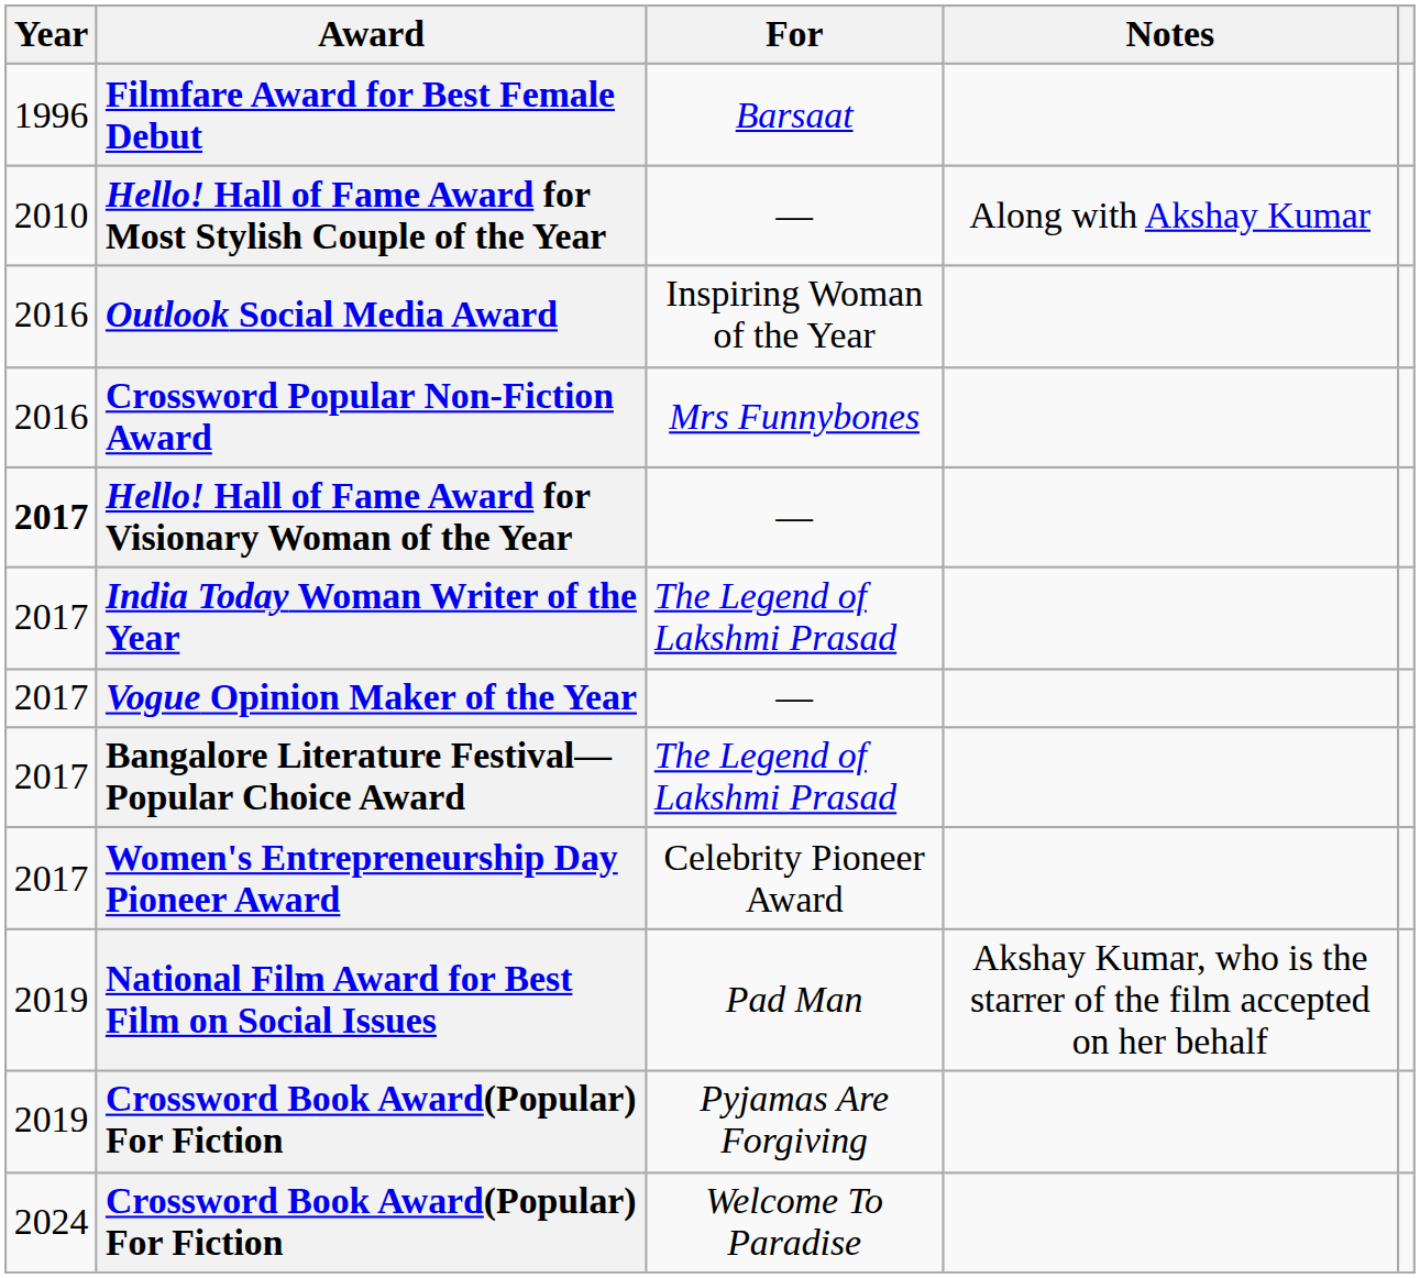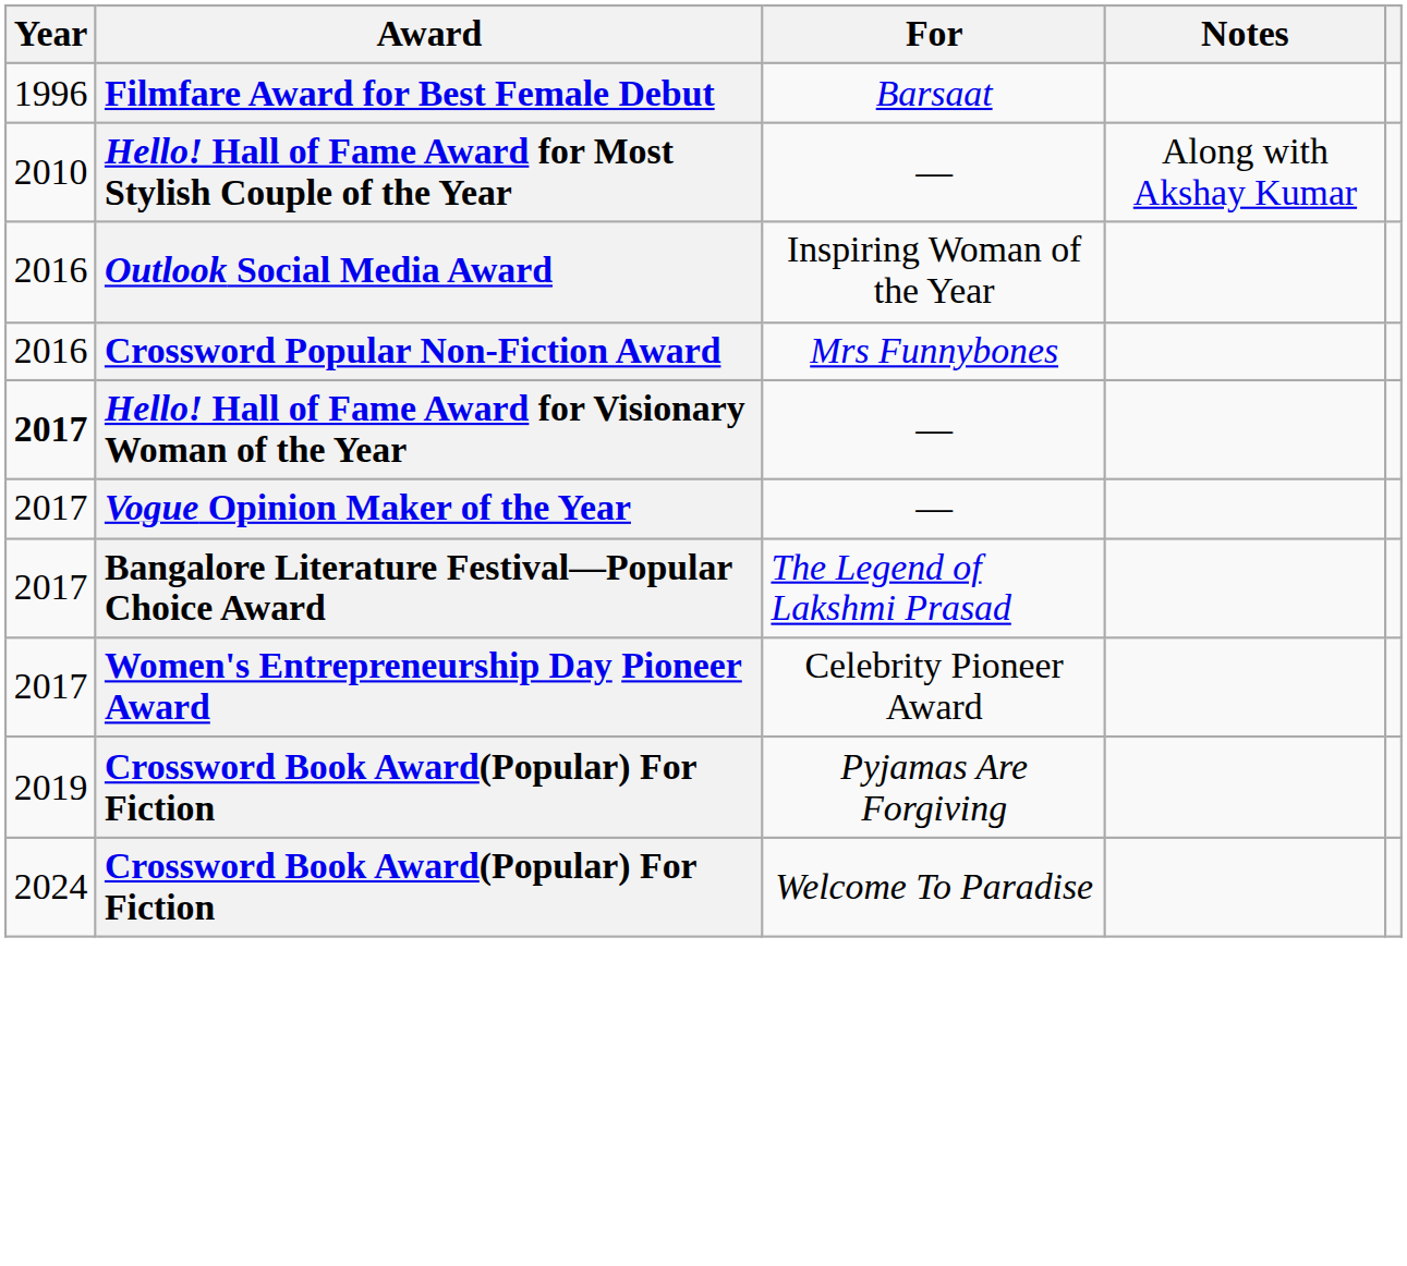- row: 2017 | India Today Woman Writer of the Year | The Legend of Lakshmi Prasad
- row: 2019 | National Film Award for Best Film on Social Issues | Pad Man | Akshay Kumar, who is the starrer of the film accepted on her behalf
